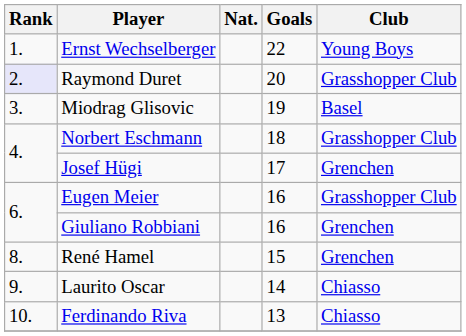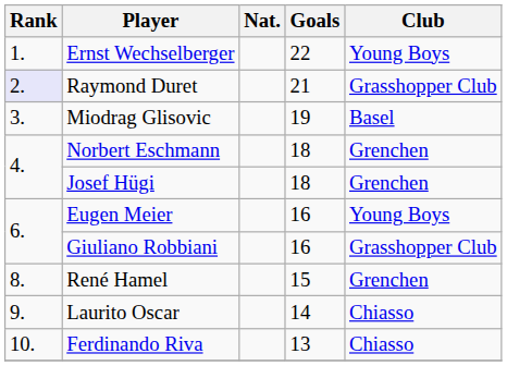Raymond Duret | Goals: 20 -> 21
Norbert Eschmann | Club: Grasshopper Club -> Grenchen
Josef Hügi | Goals: 17 -> 18
Eugen Meier | Club: Grasshopper Club -> Young Boys
Giuliano Robbiani | Club: Grenchen -> Grasshopper Club
